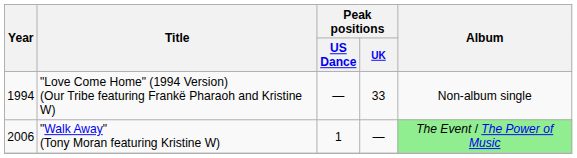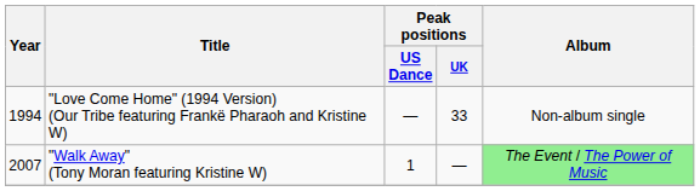"Walk Away" (Tony Moran featuring Kristine W) | Year: 2006 -> 2007
